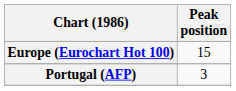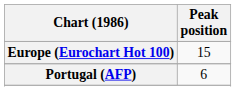Portugal (AFP) | Peak position: 3 -> 6
